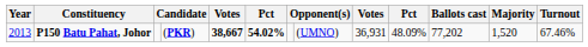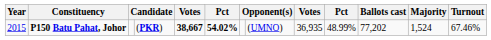P150 Batu Pahat, Johor | Year: 2013 -> 2015
P150 Batu Pahat, Johor | column 9: 36,931 -> 36,935
P150 Batu Pahat, Johor | column 10: 48.09% -> 48.99%
P150 Batu Pahat, Johor | Majority: 1,520 -> 1,524
